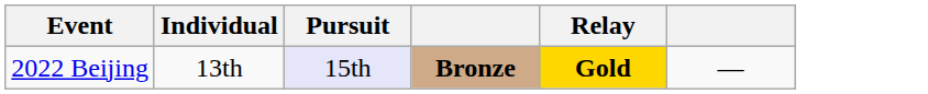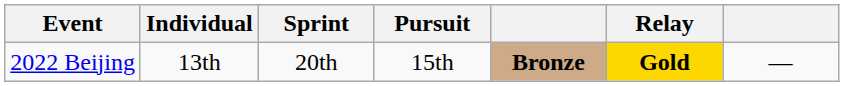+ column: Sprint | 20th
2022 Beijing | Pursuit: lavender background -> no background
